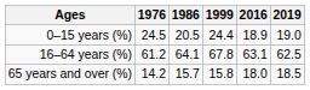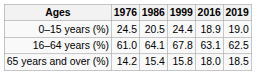16–64 years (%) | 1976: 61.2 -> 61.0
65 years and over (%) | 1986: 15.7 -> 15.4
